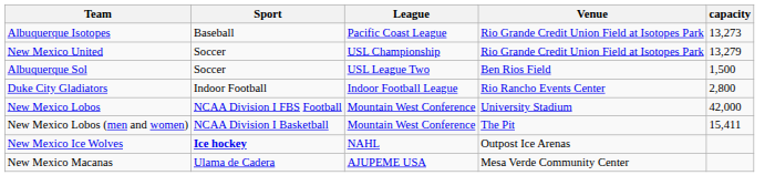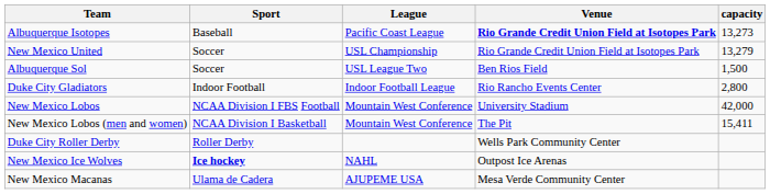Albuquerque Isotopes | Venue: normal -> bold
+ row: Duke City Roller Derby | Roller Derby | Wells Park Community Center
